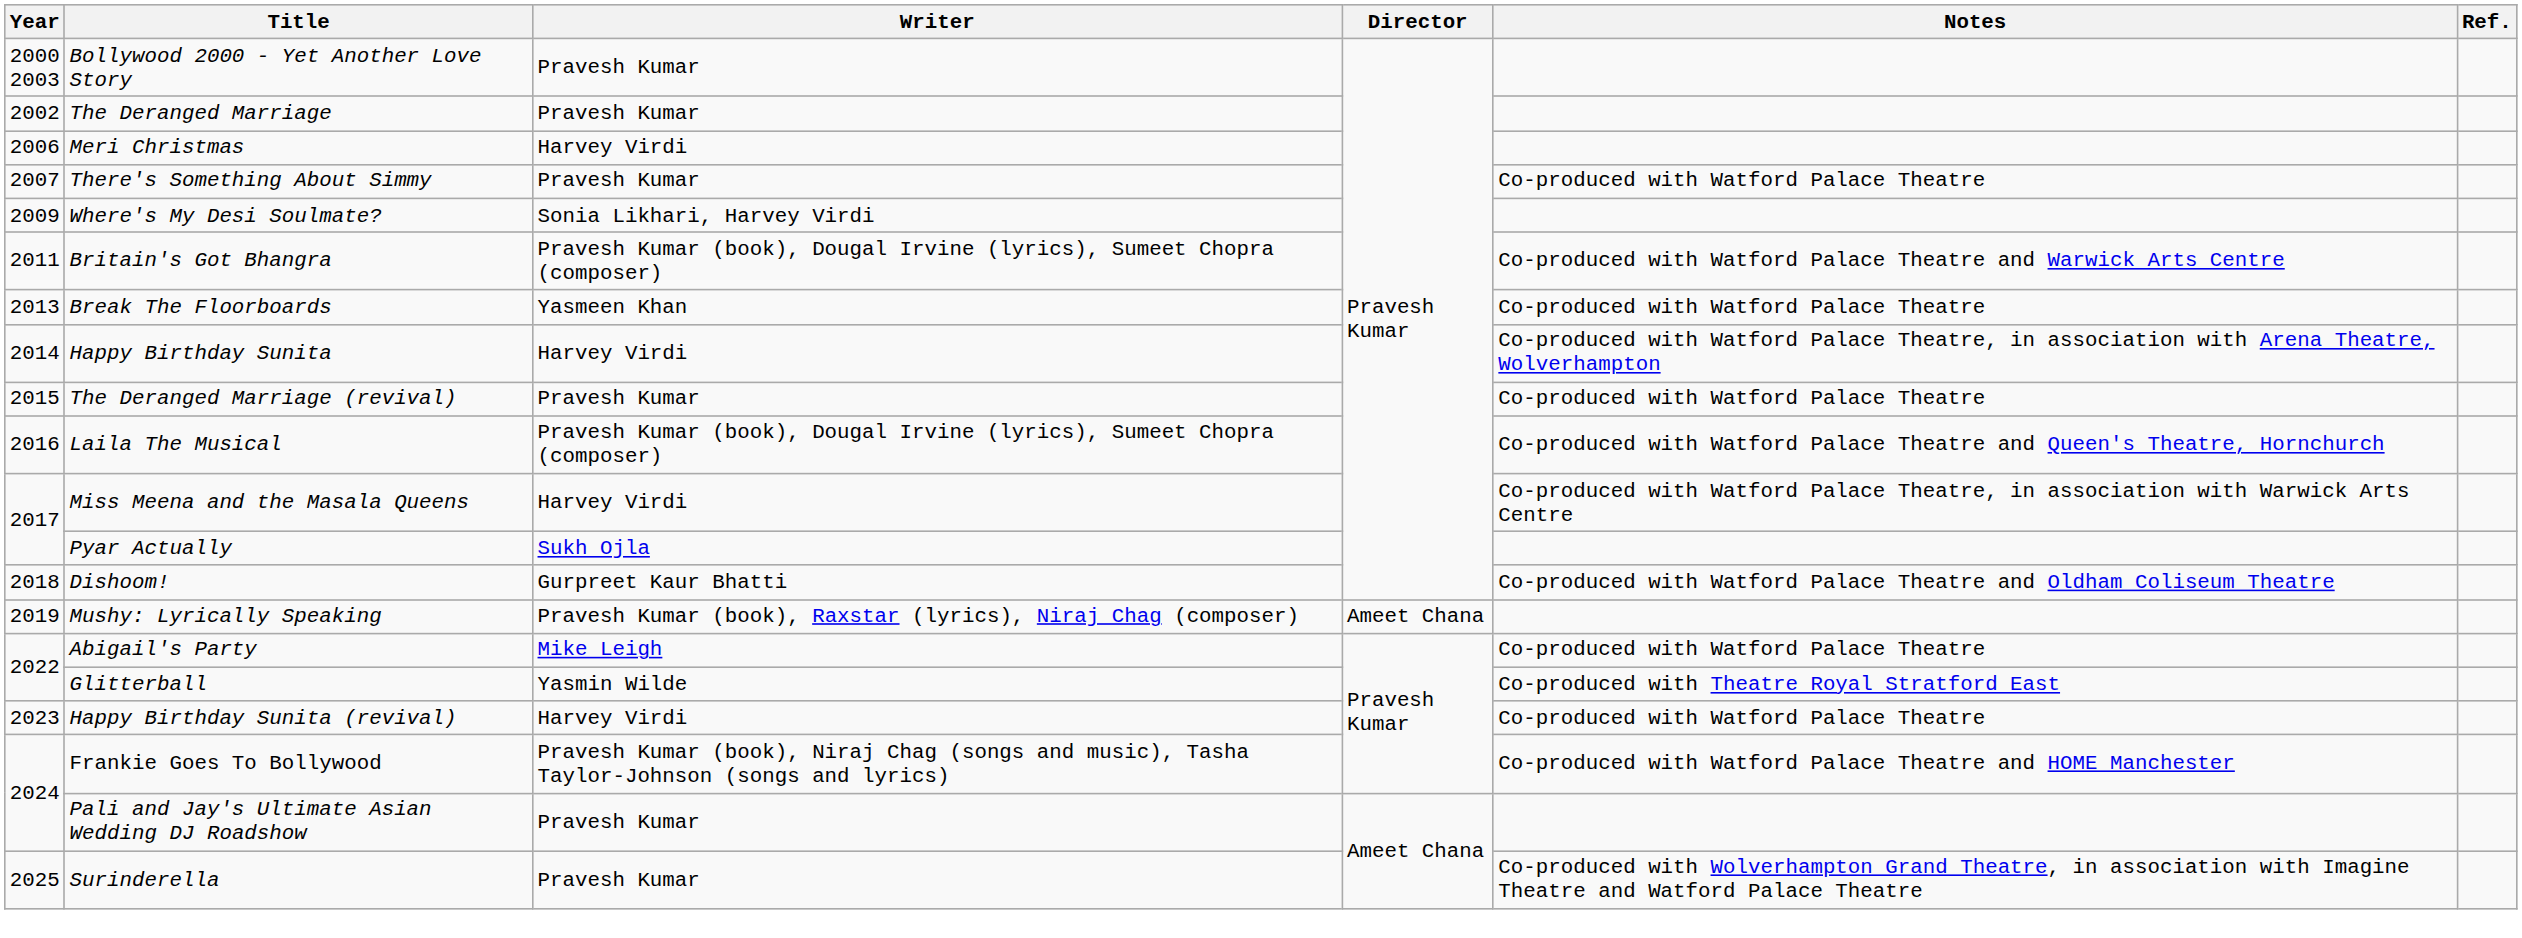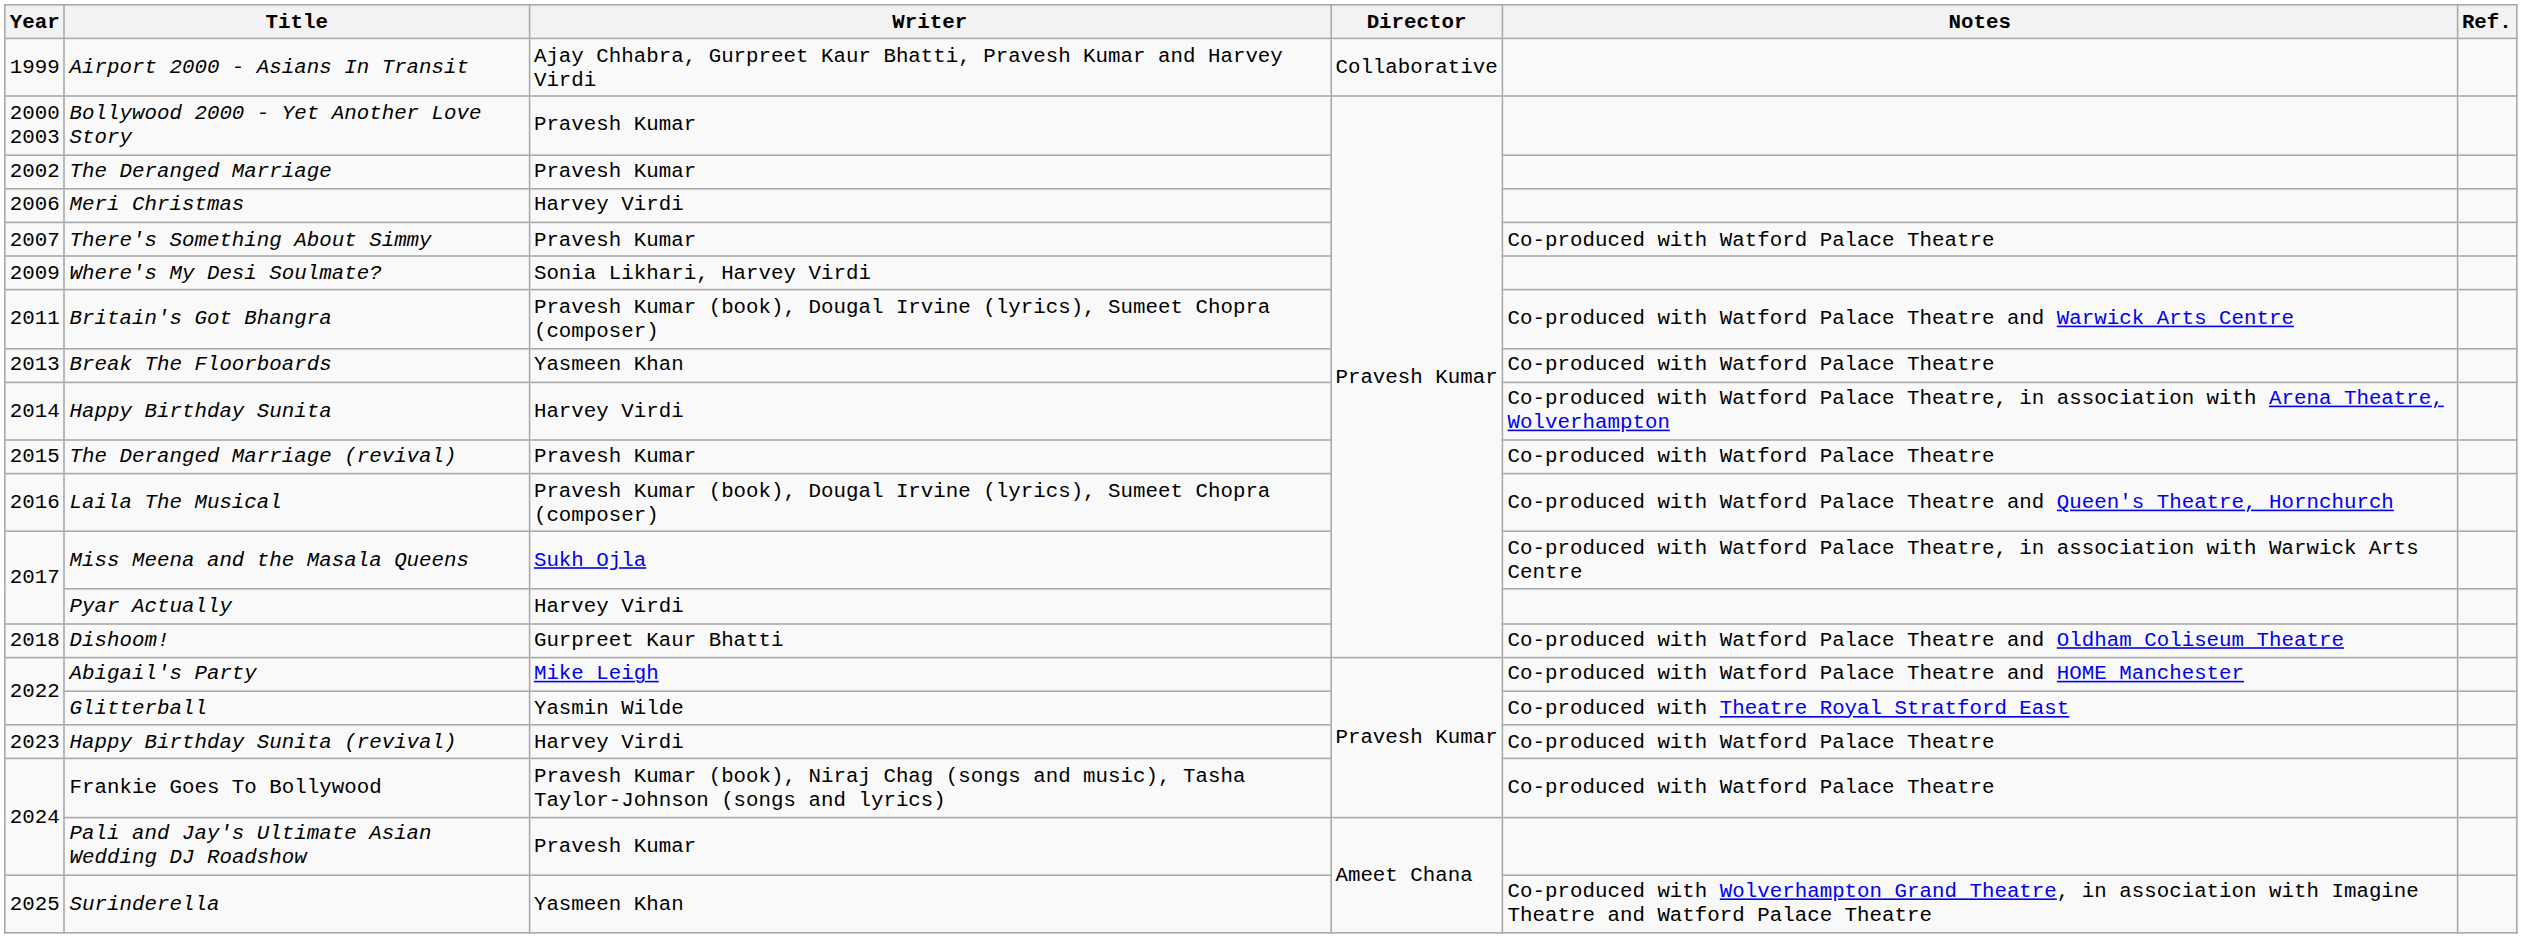+ row: 1999 | Airport 2000 - Asians In Transit | Ajay Chhabra, Gurpreet Kaur Bhatti, Pravesh Kumar and Harvey Virdi | Collaborative
Miss Meena and the Masala Queens | Writer: Harvey Virdi -> Sukh Ojla
Pyar Actually | Writer: Sukh Ojla -> Harvey Virdi
- row: 2019 | Mushy: Lyrically Speaking | Pravesh Kumar (book), Raxstar (lyrics), Niraj Chag (composer) | Ameet Chana
Abigail's Party | Notes: Co-produced with Watford Palace Theatre -> Co-produced with Watford Palace Theatre and HOME Manchester
Frankie Goes To Bollywood | Notes: Co-produced with Watford Palace Theatre and HOME Manchester -> Co-produced with Watford Palace Theatre
Surinderella | Writer: Pravesh Kumar -> Yasmeen Khan
